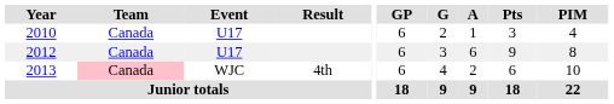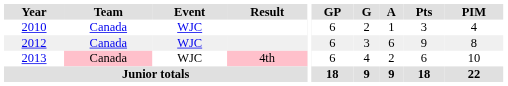2010 | Event: U17 -> WJC
2012 | Event: U17 -> WJC
2013 | Result: no background -> pink background
